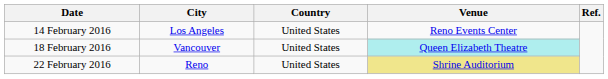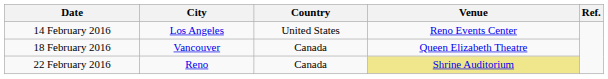18 February 2016 | Country: United States -> Canada
18 February 2016 | Venue: paleturquoise background -> no background
22 February 2016 | Country: United States -> Canada
